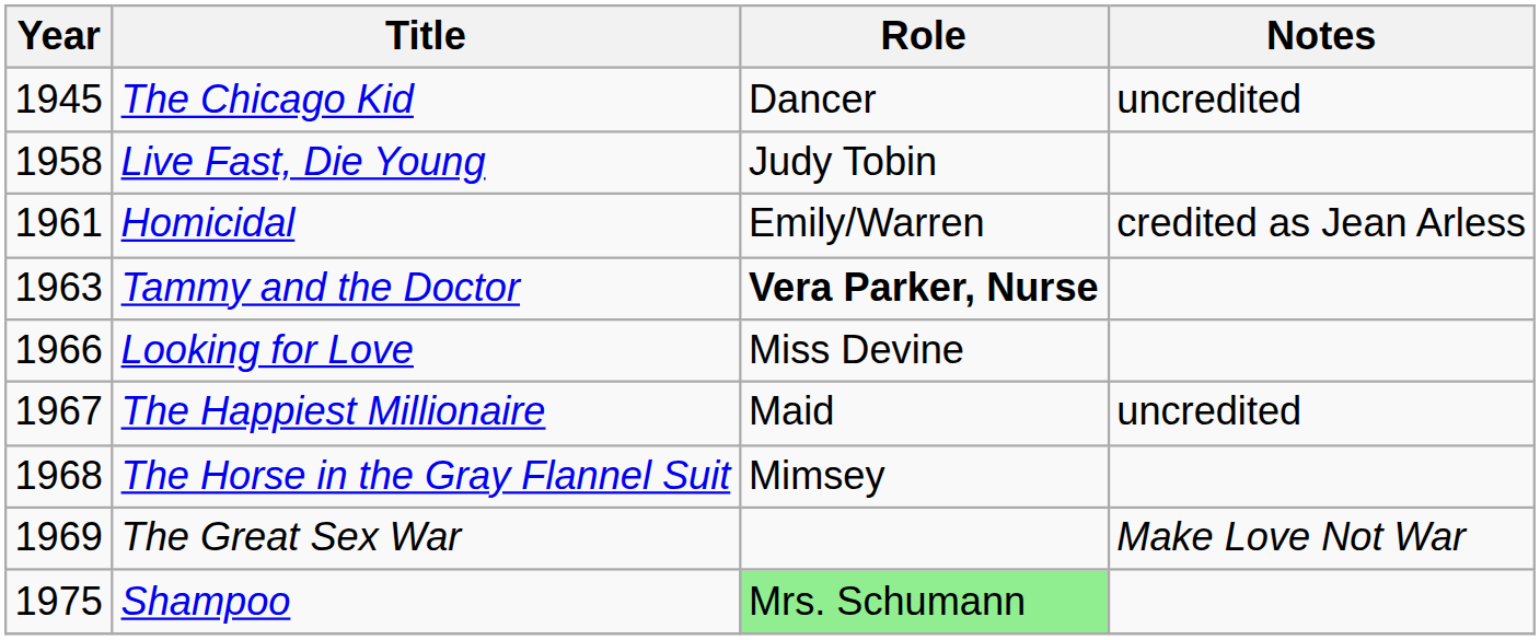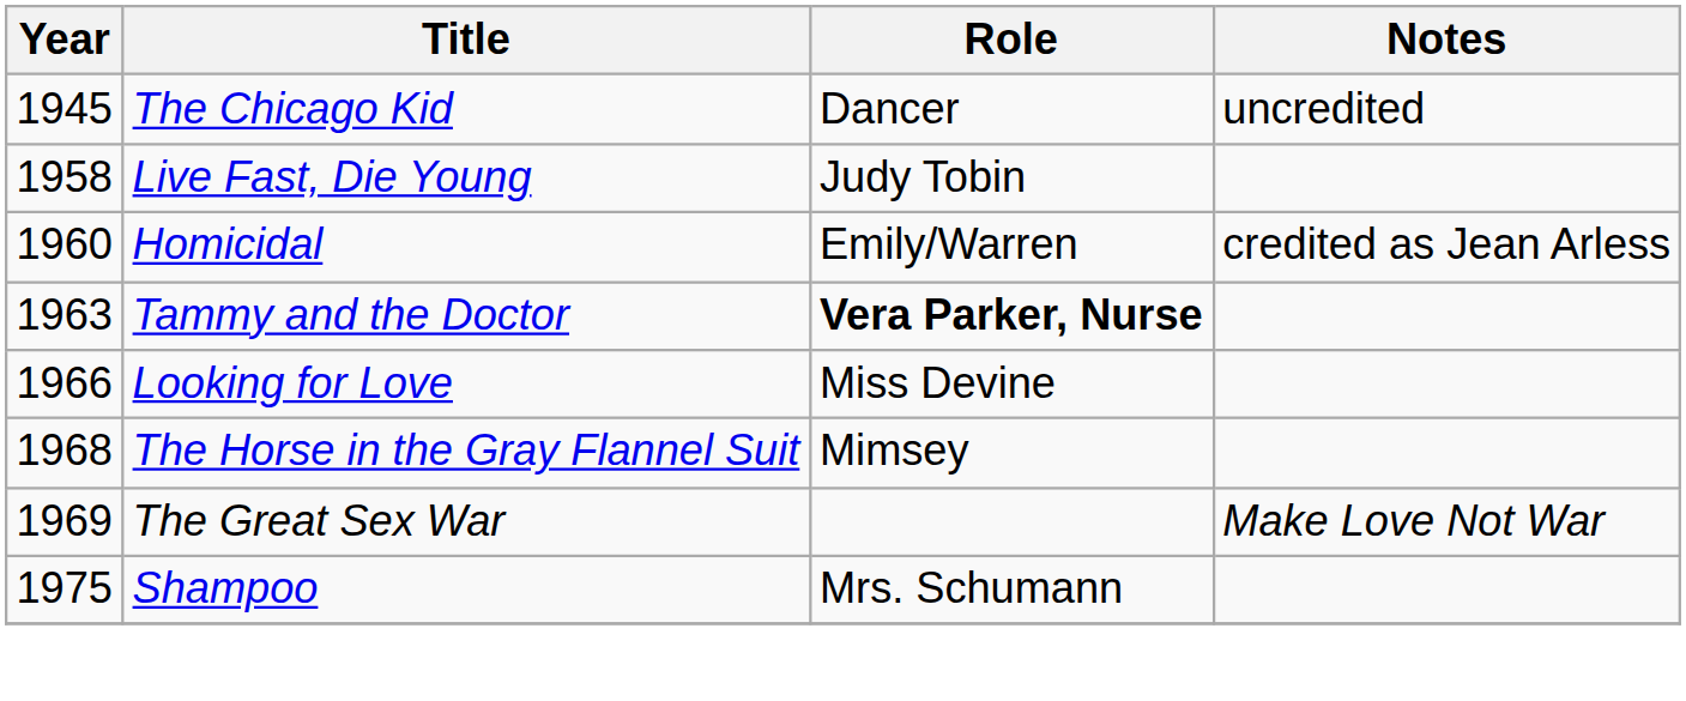Homicidal | Year: 1961 -> 1960
- row: 1967 | The Happiest Millionaire | Maid | uncredited
Shampoo | Role: lightgreen background -> no background
